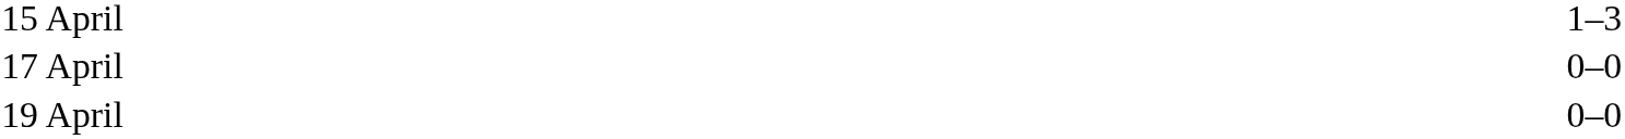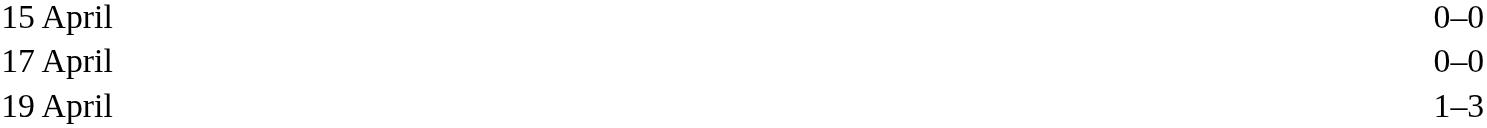15 April | column 3: 1–3 -> 0–0
19 April | column 3: 0–0 -> 1–3
